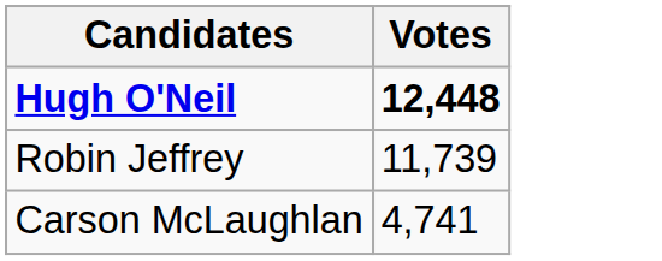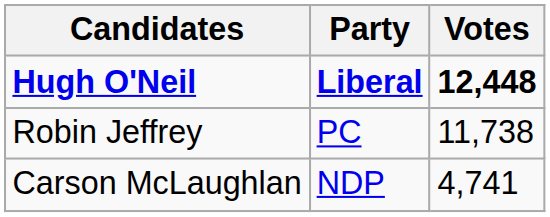+ column: Party | Liberal | PC | NDP
Robin Jeffrey | Votes: 11,739 -> 11,738
